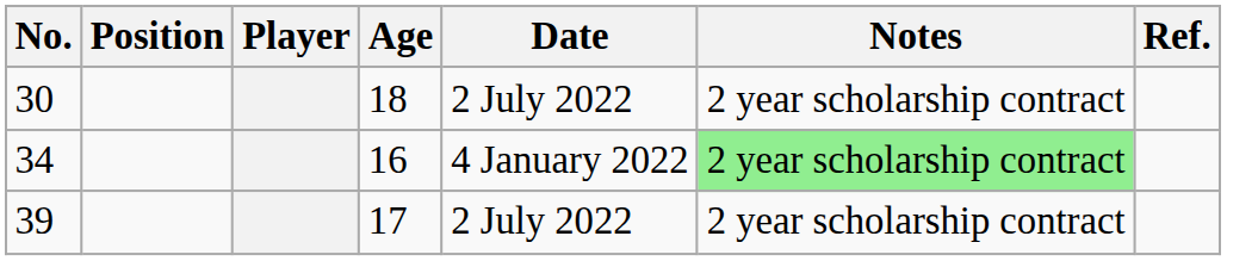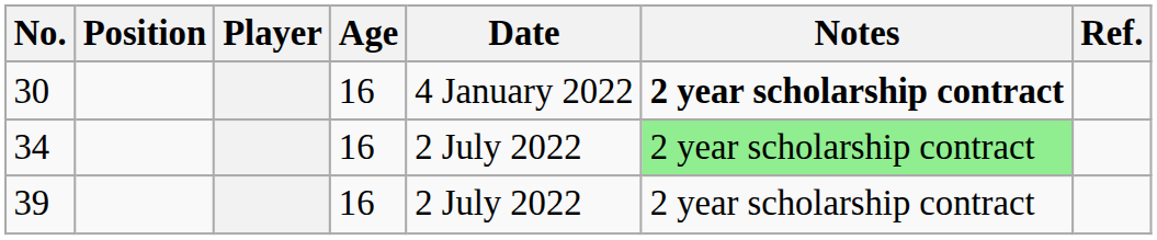30 | Age: 18 -> 16
30 | Date: 2 July 2022 -> 4 January 2022
30 | Notes: normal -> bold
34 | Date: 4 January 2022 -> 2 July 2022
39 | Age: 17 -> 16
